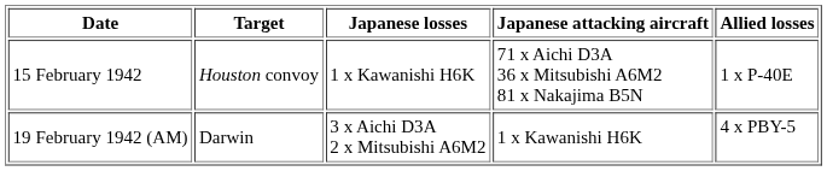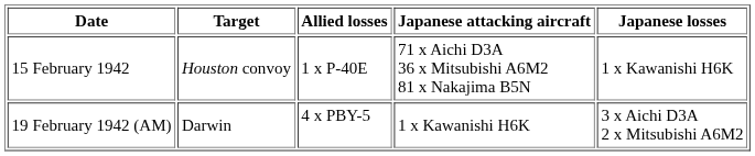columns swapped: Allied losses <-> Japanese losses
